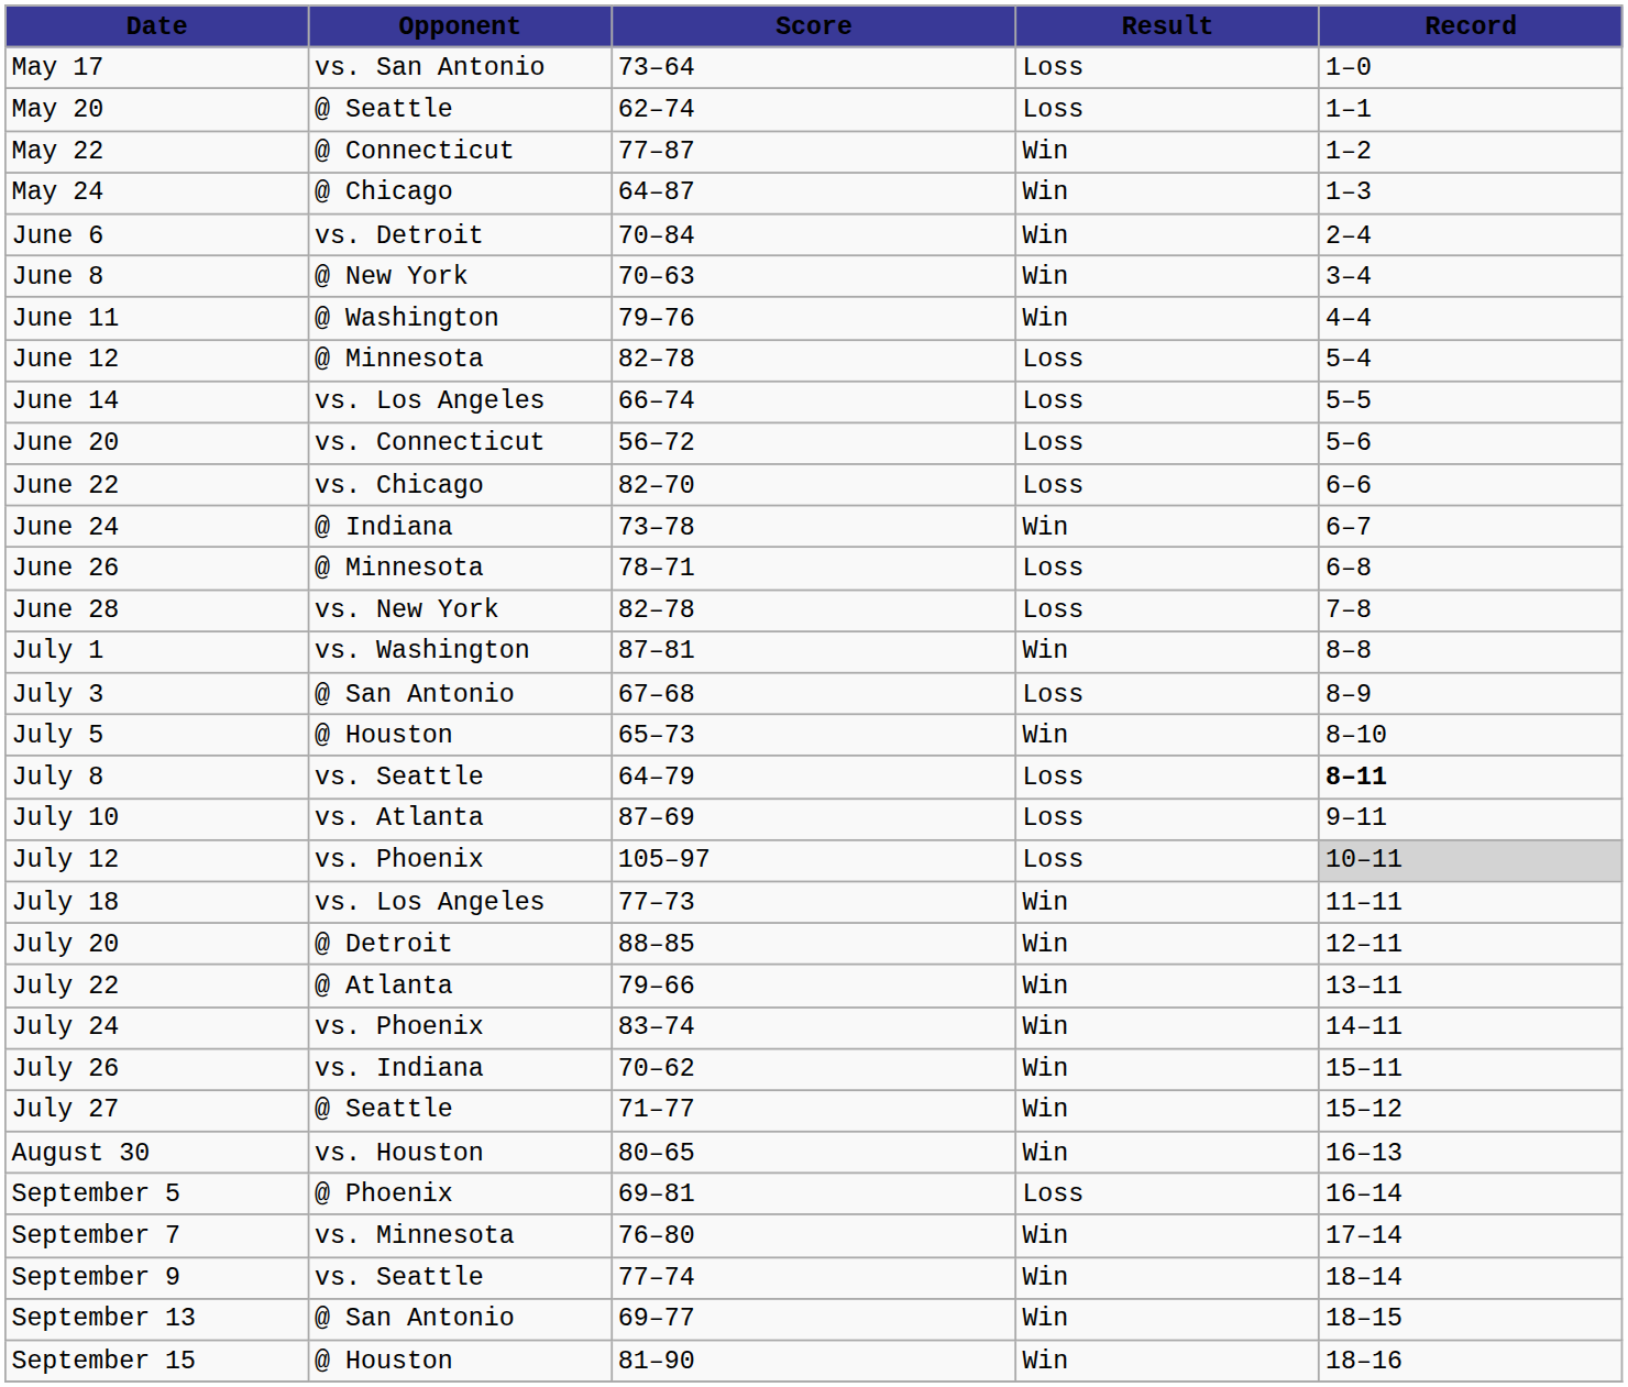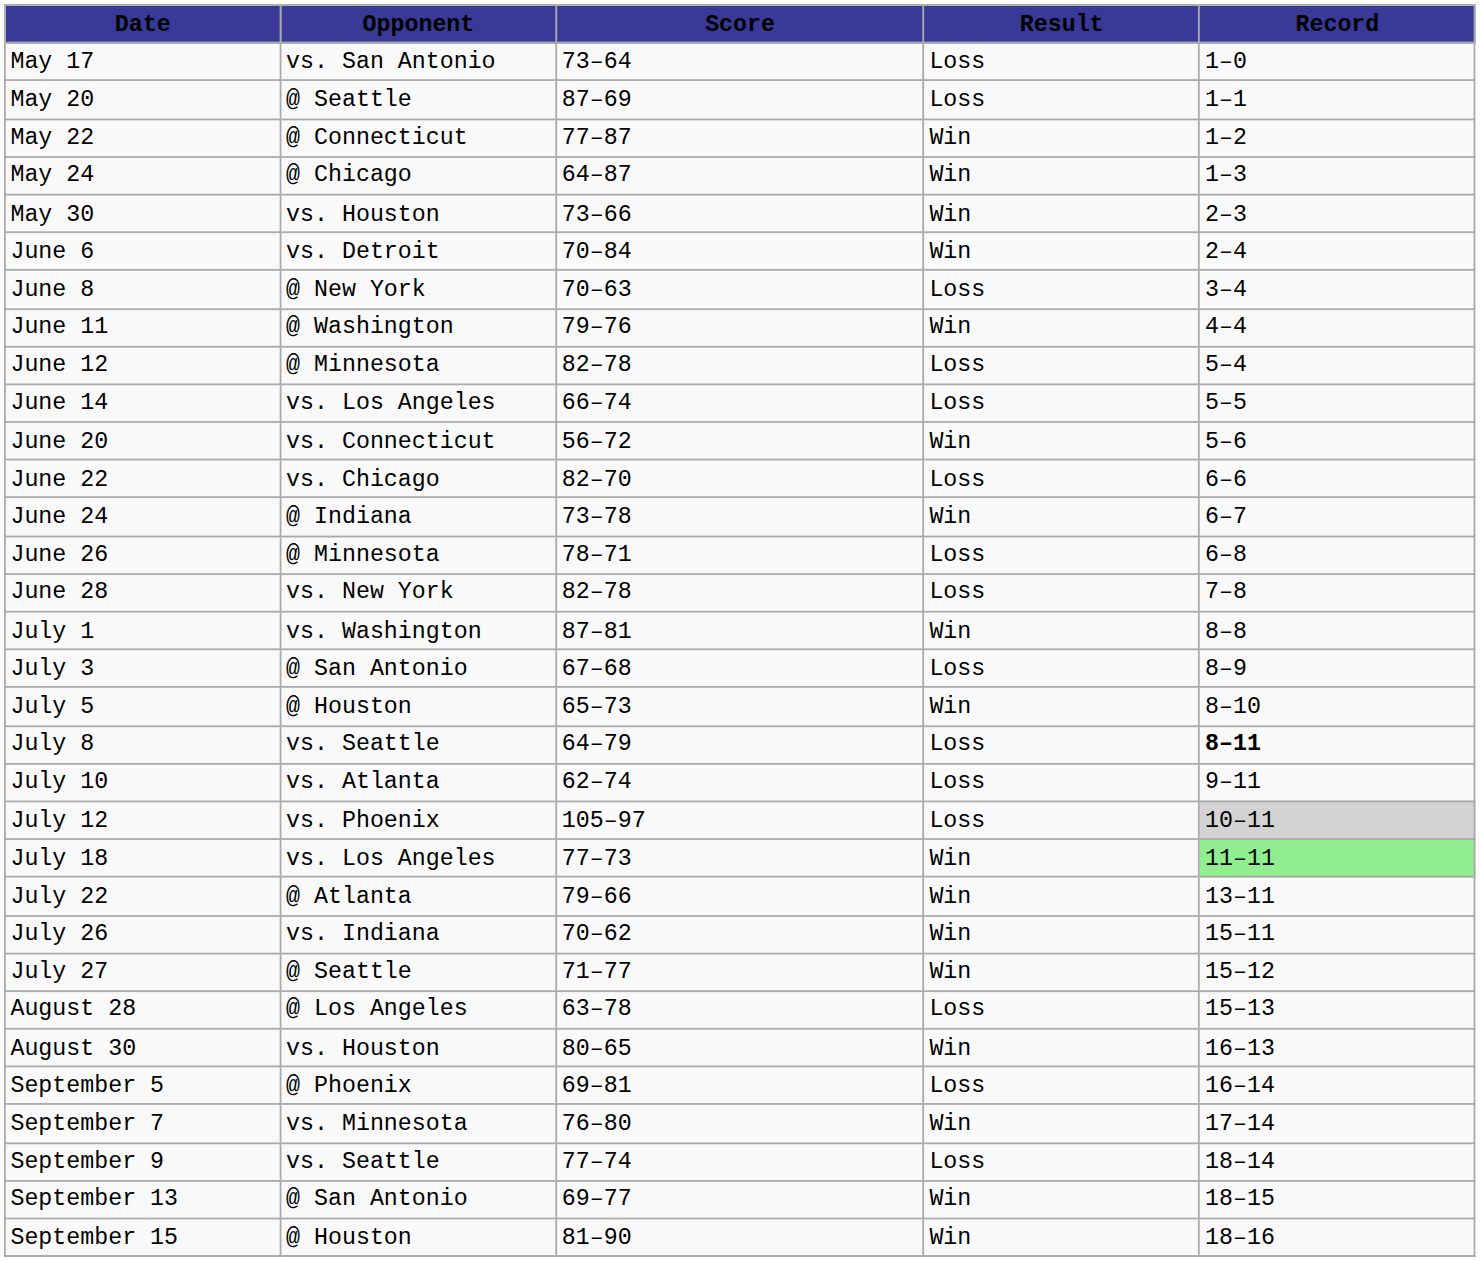May 20 | Score: 62–74 -> 87–69
+ row: May 30 | vs. Houston | 73–66 | Win | 2–3
June 8 | Result: Win -> Loss
June 20 | Result: Loss -> Win
July 10 | Score: 87–69 -> 62–74
July 18 | Record: no background -> lightgreen background
- row: July 20 | @ Detroit | 88–85 | Win | 12–11
- row: July 24 | vs. Phoenix | 83–74 | Win | 14–11
+ row: August 28 | @ Los Angeles | 63–78 | Loss | 15–13
September 9 | Result: Win -> Loss
